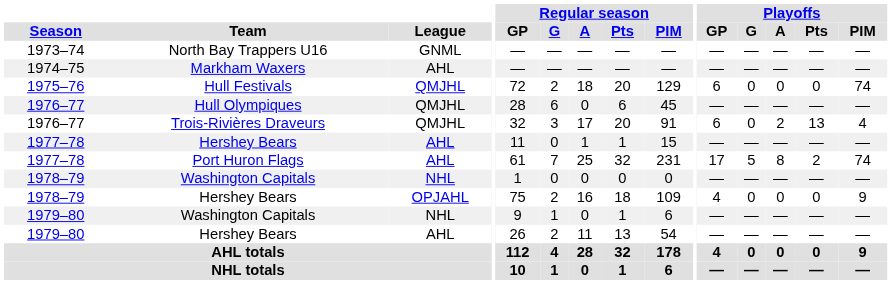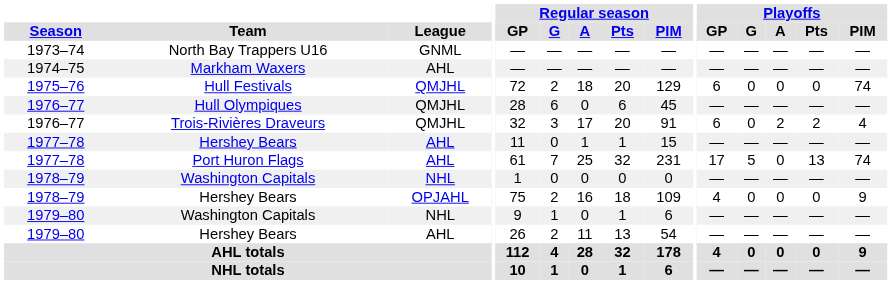Trois-Rivières Draveurs | Playoffs / Pts: 13 -> 2
Port Huron Flags | Playoffs / A: 8 -> 0
Port Huron Flags | Playoffs / Pts: 2 -> 13
